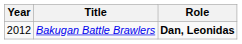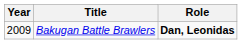Bakugan Battle Brawlers | Year: 2012 -> 2009
